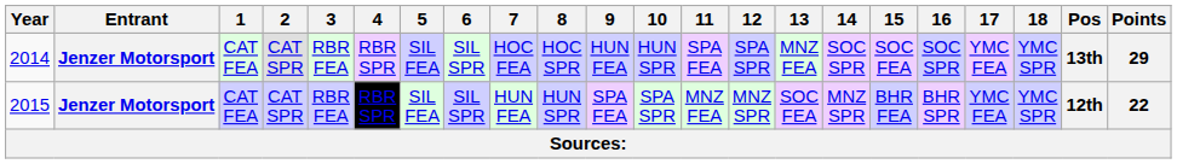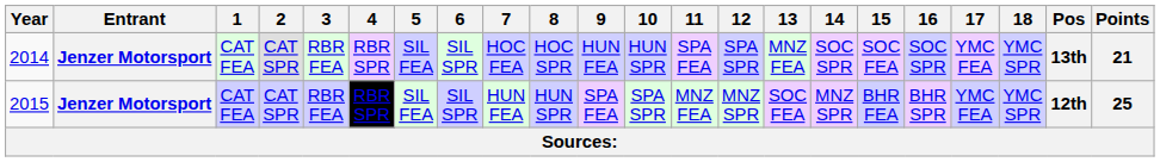2014 | Points: 29 -> 21
2015 | Points: 22 -> 25
